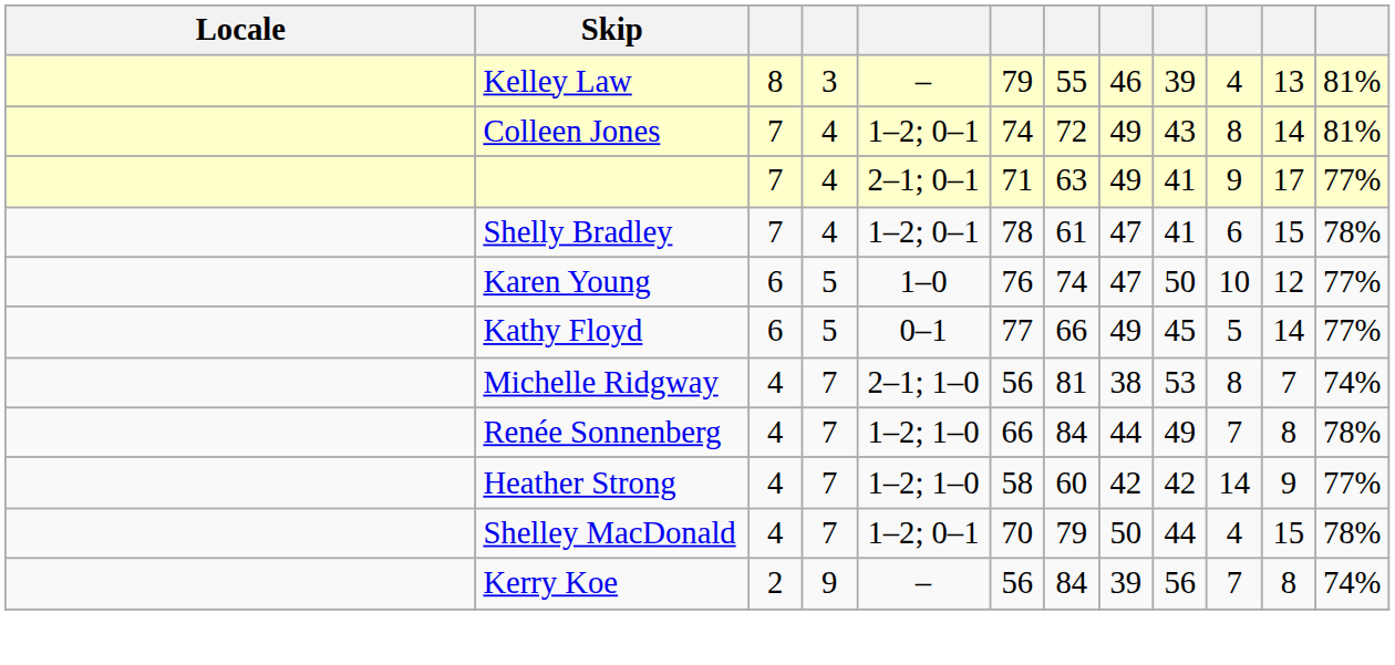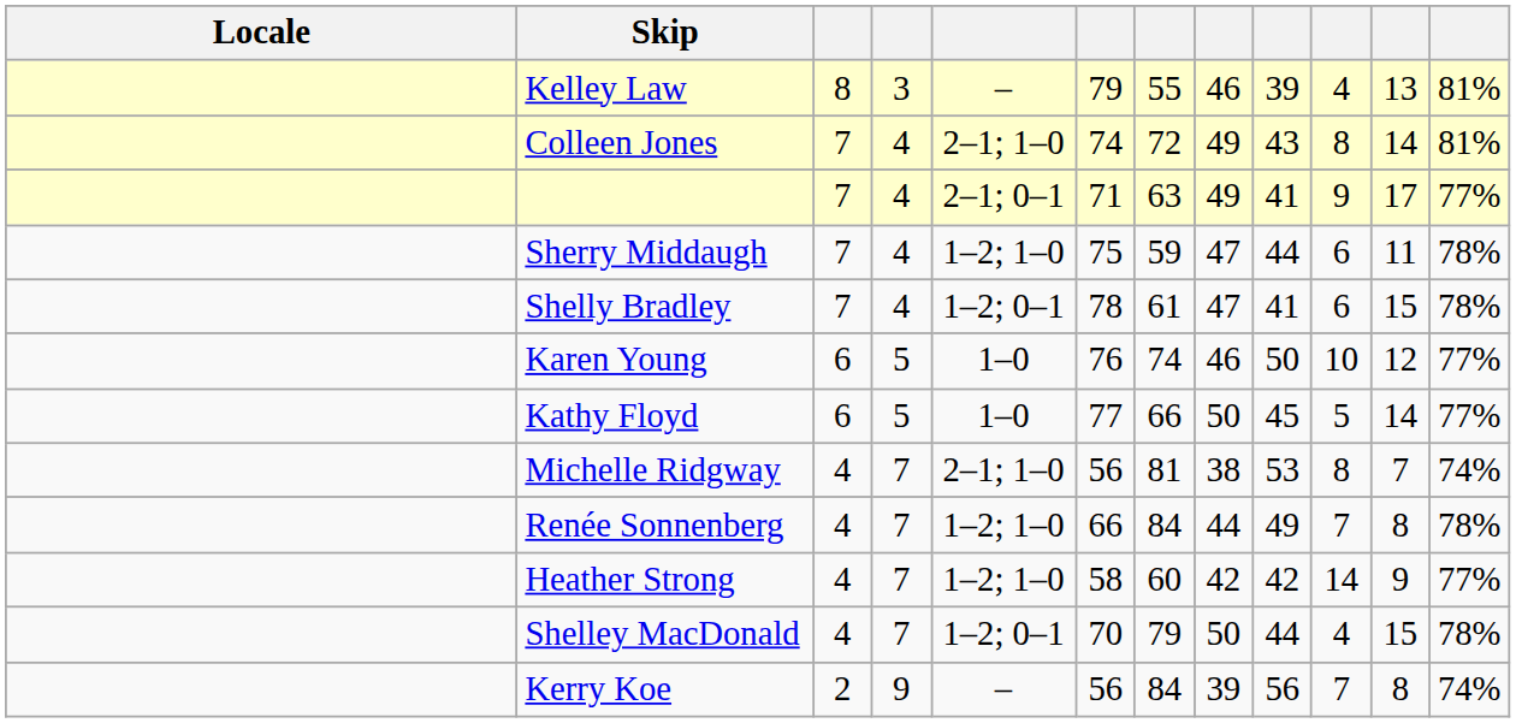Colleen Jones | column 5: 1–2; 0–1 -> 2–1; 1–0
+ row: Sherry Middaugh | 7 | 4 | 1–2; 1–0 | 75 | 59 | 47 | 44 | 6 | 11 | 78%
Karen Young | column 8: 47 -> 46
Kathy Floyd | column 5: 0–1 -> 1–0
Kathy Floyd | column 8: 49 -> 50
